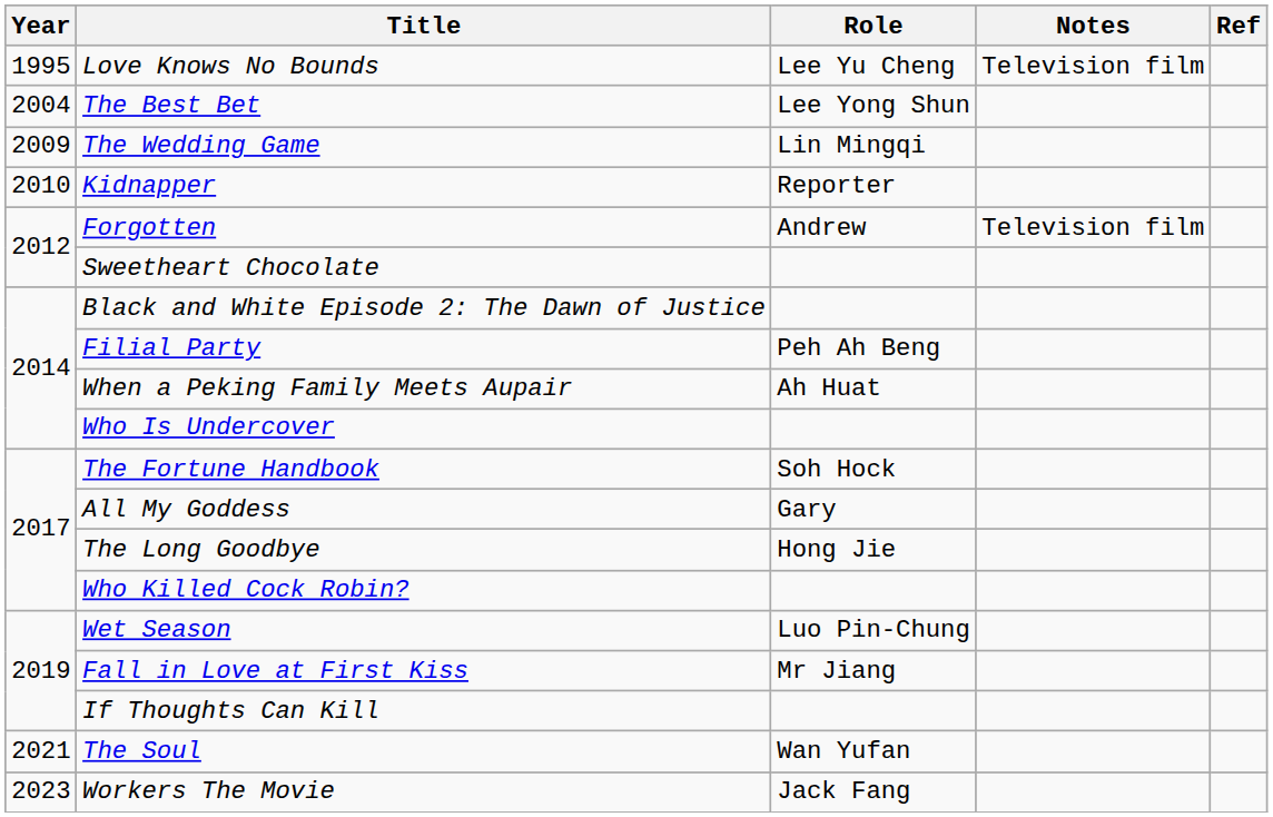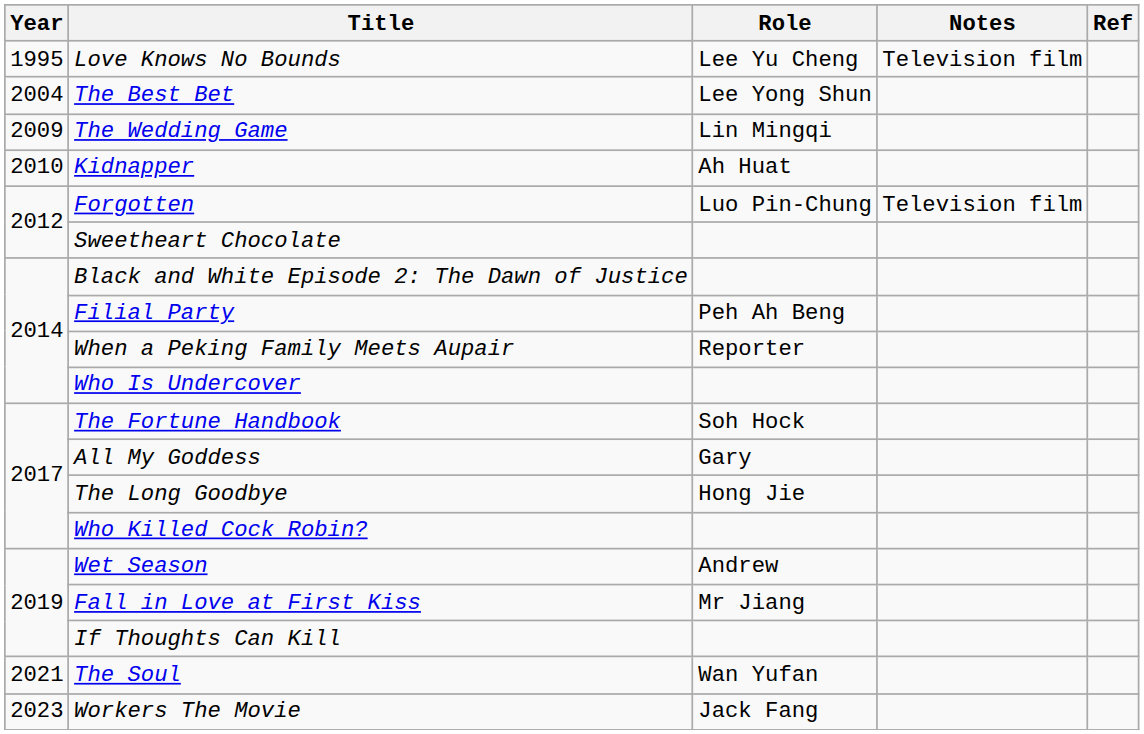Kidnapper | Role: Reporter -> Ah Huat
Forgotten | Role: Andrew -> Luo Pin-Chung
When a Peking Family Meets Aupair | Role: Ah Huat -> Reporter
Wet Season | Role: Luo Pin-Chung -> Andrew
